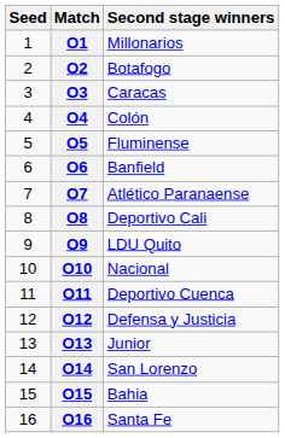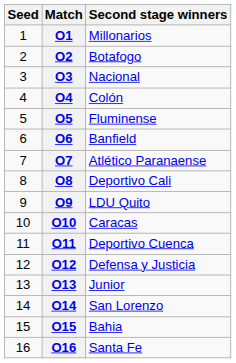O3 | Second stage winners: Caracas -> Nacional
O10 | Second stage winners: Nacional -> Caracas
